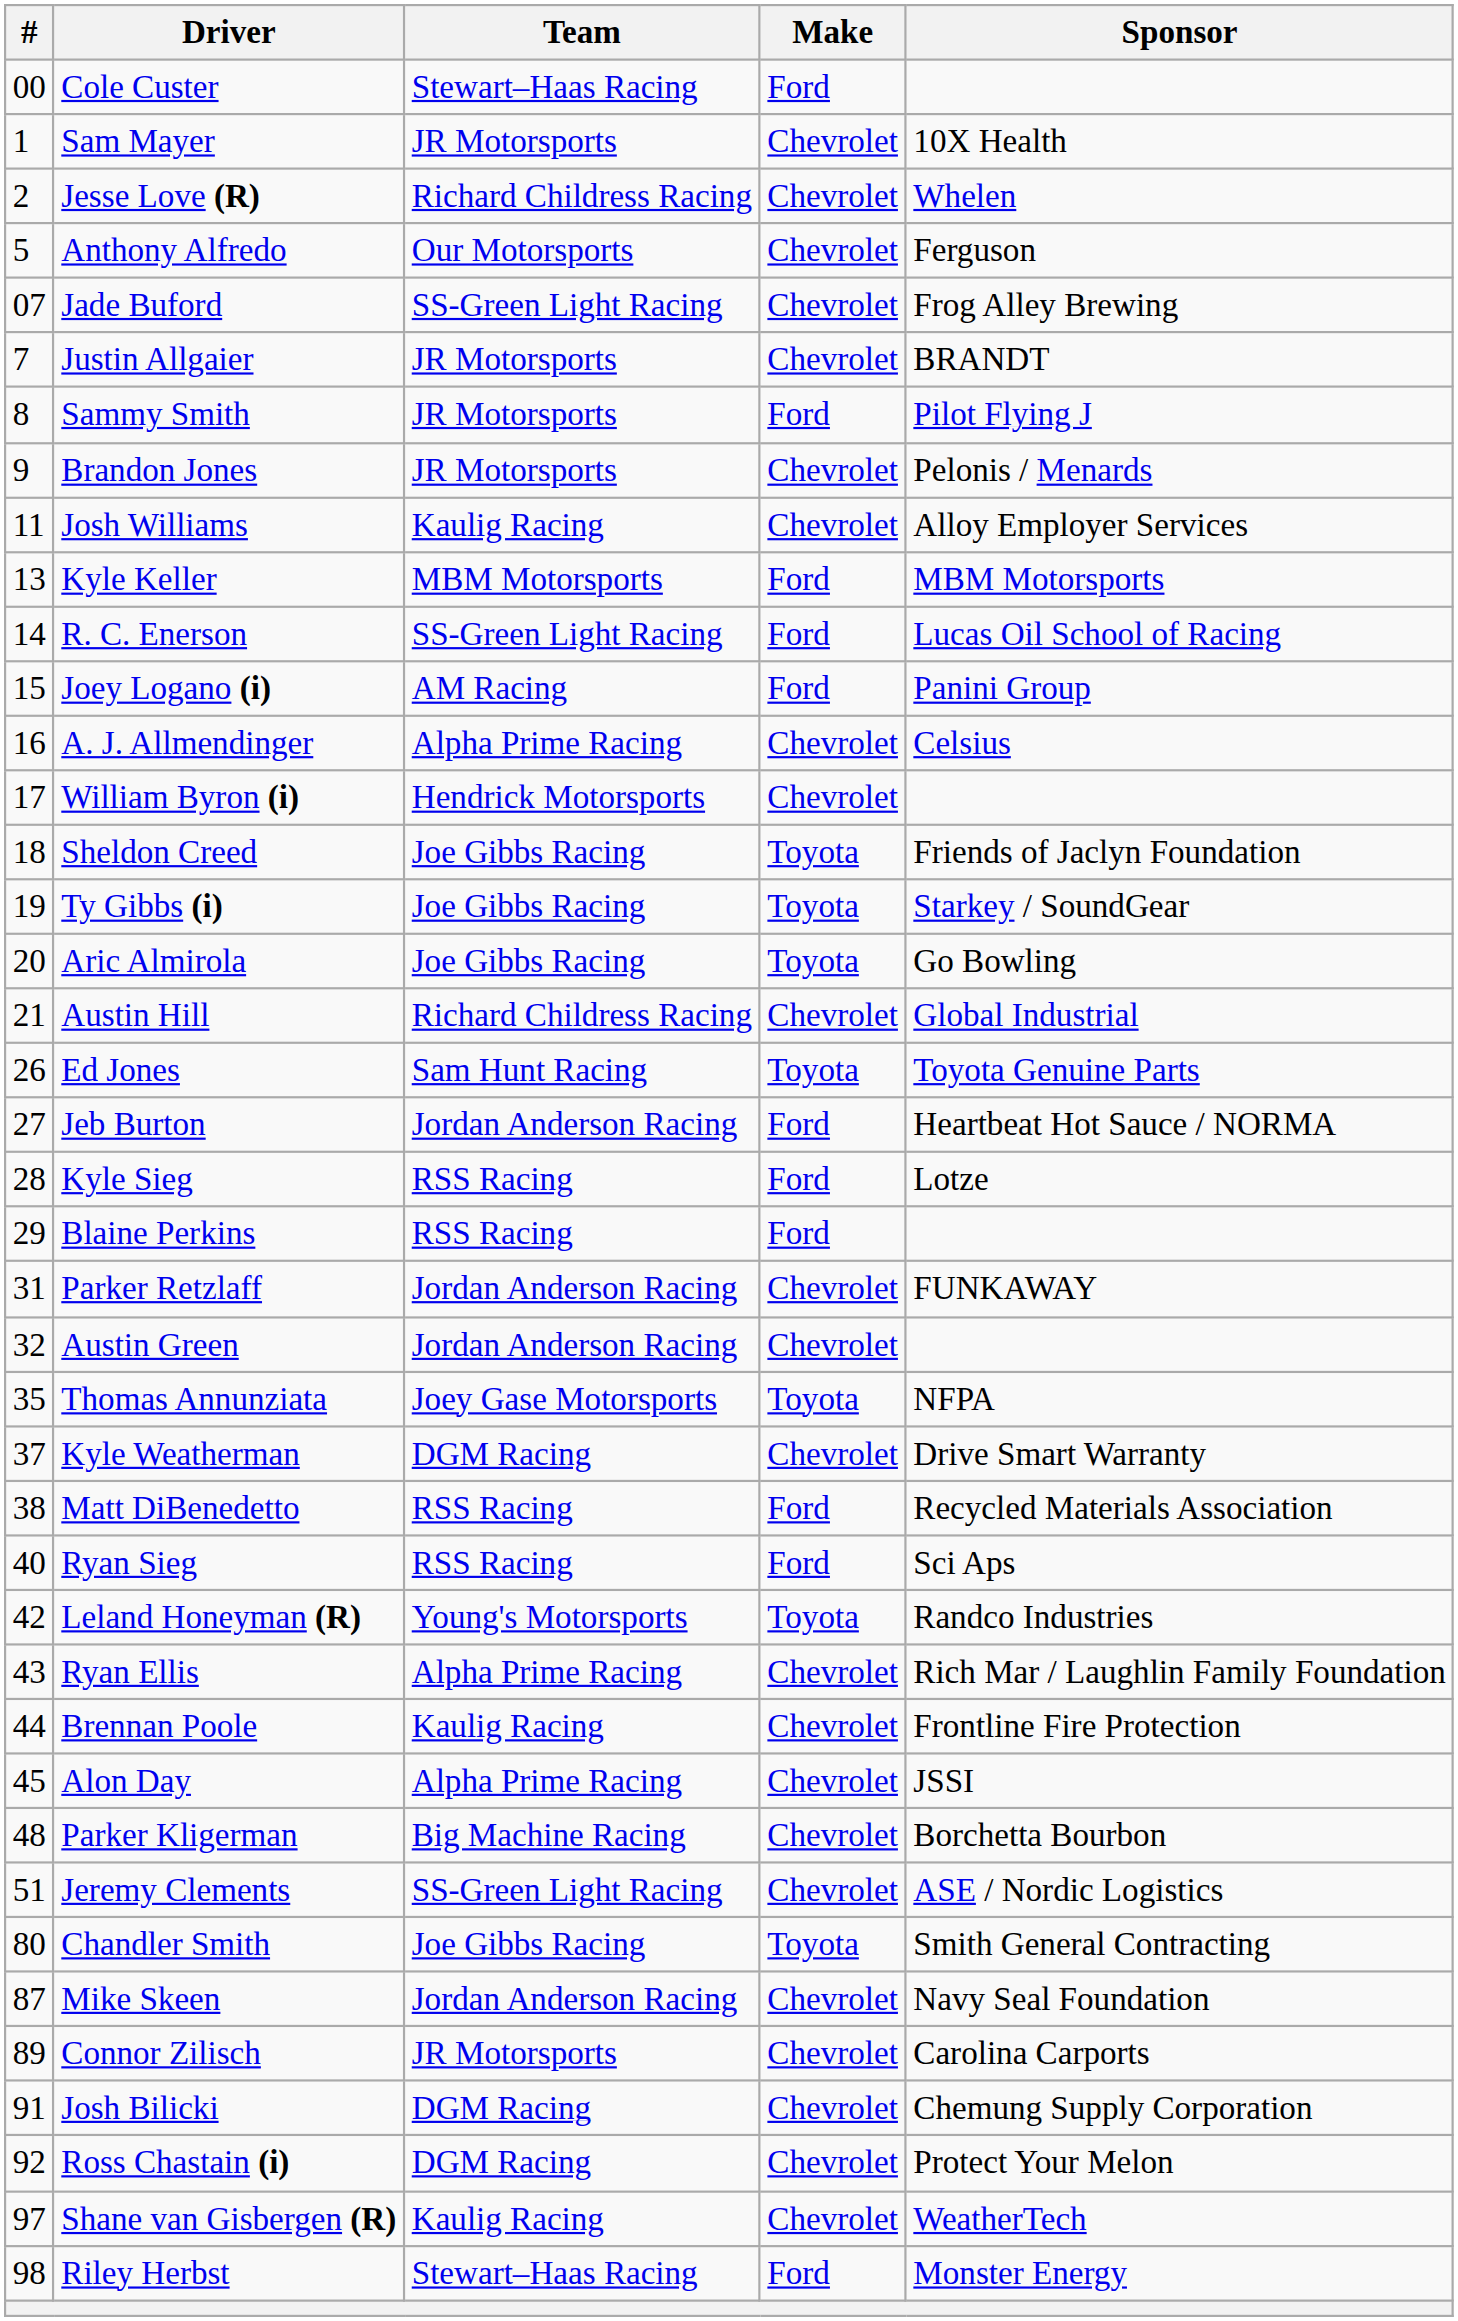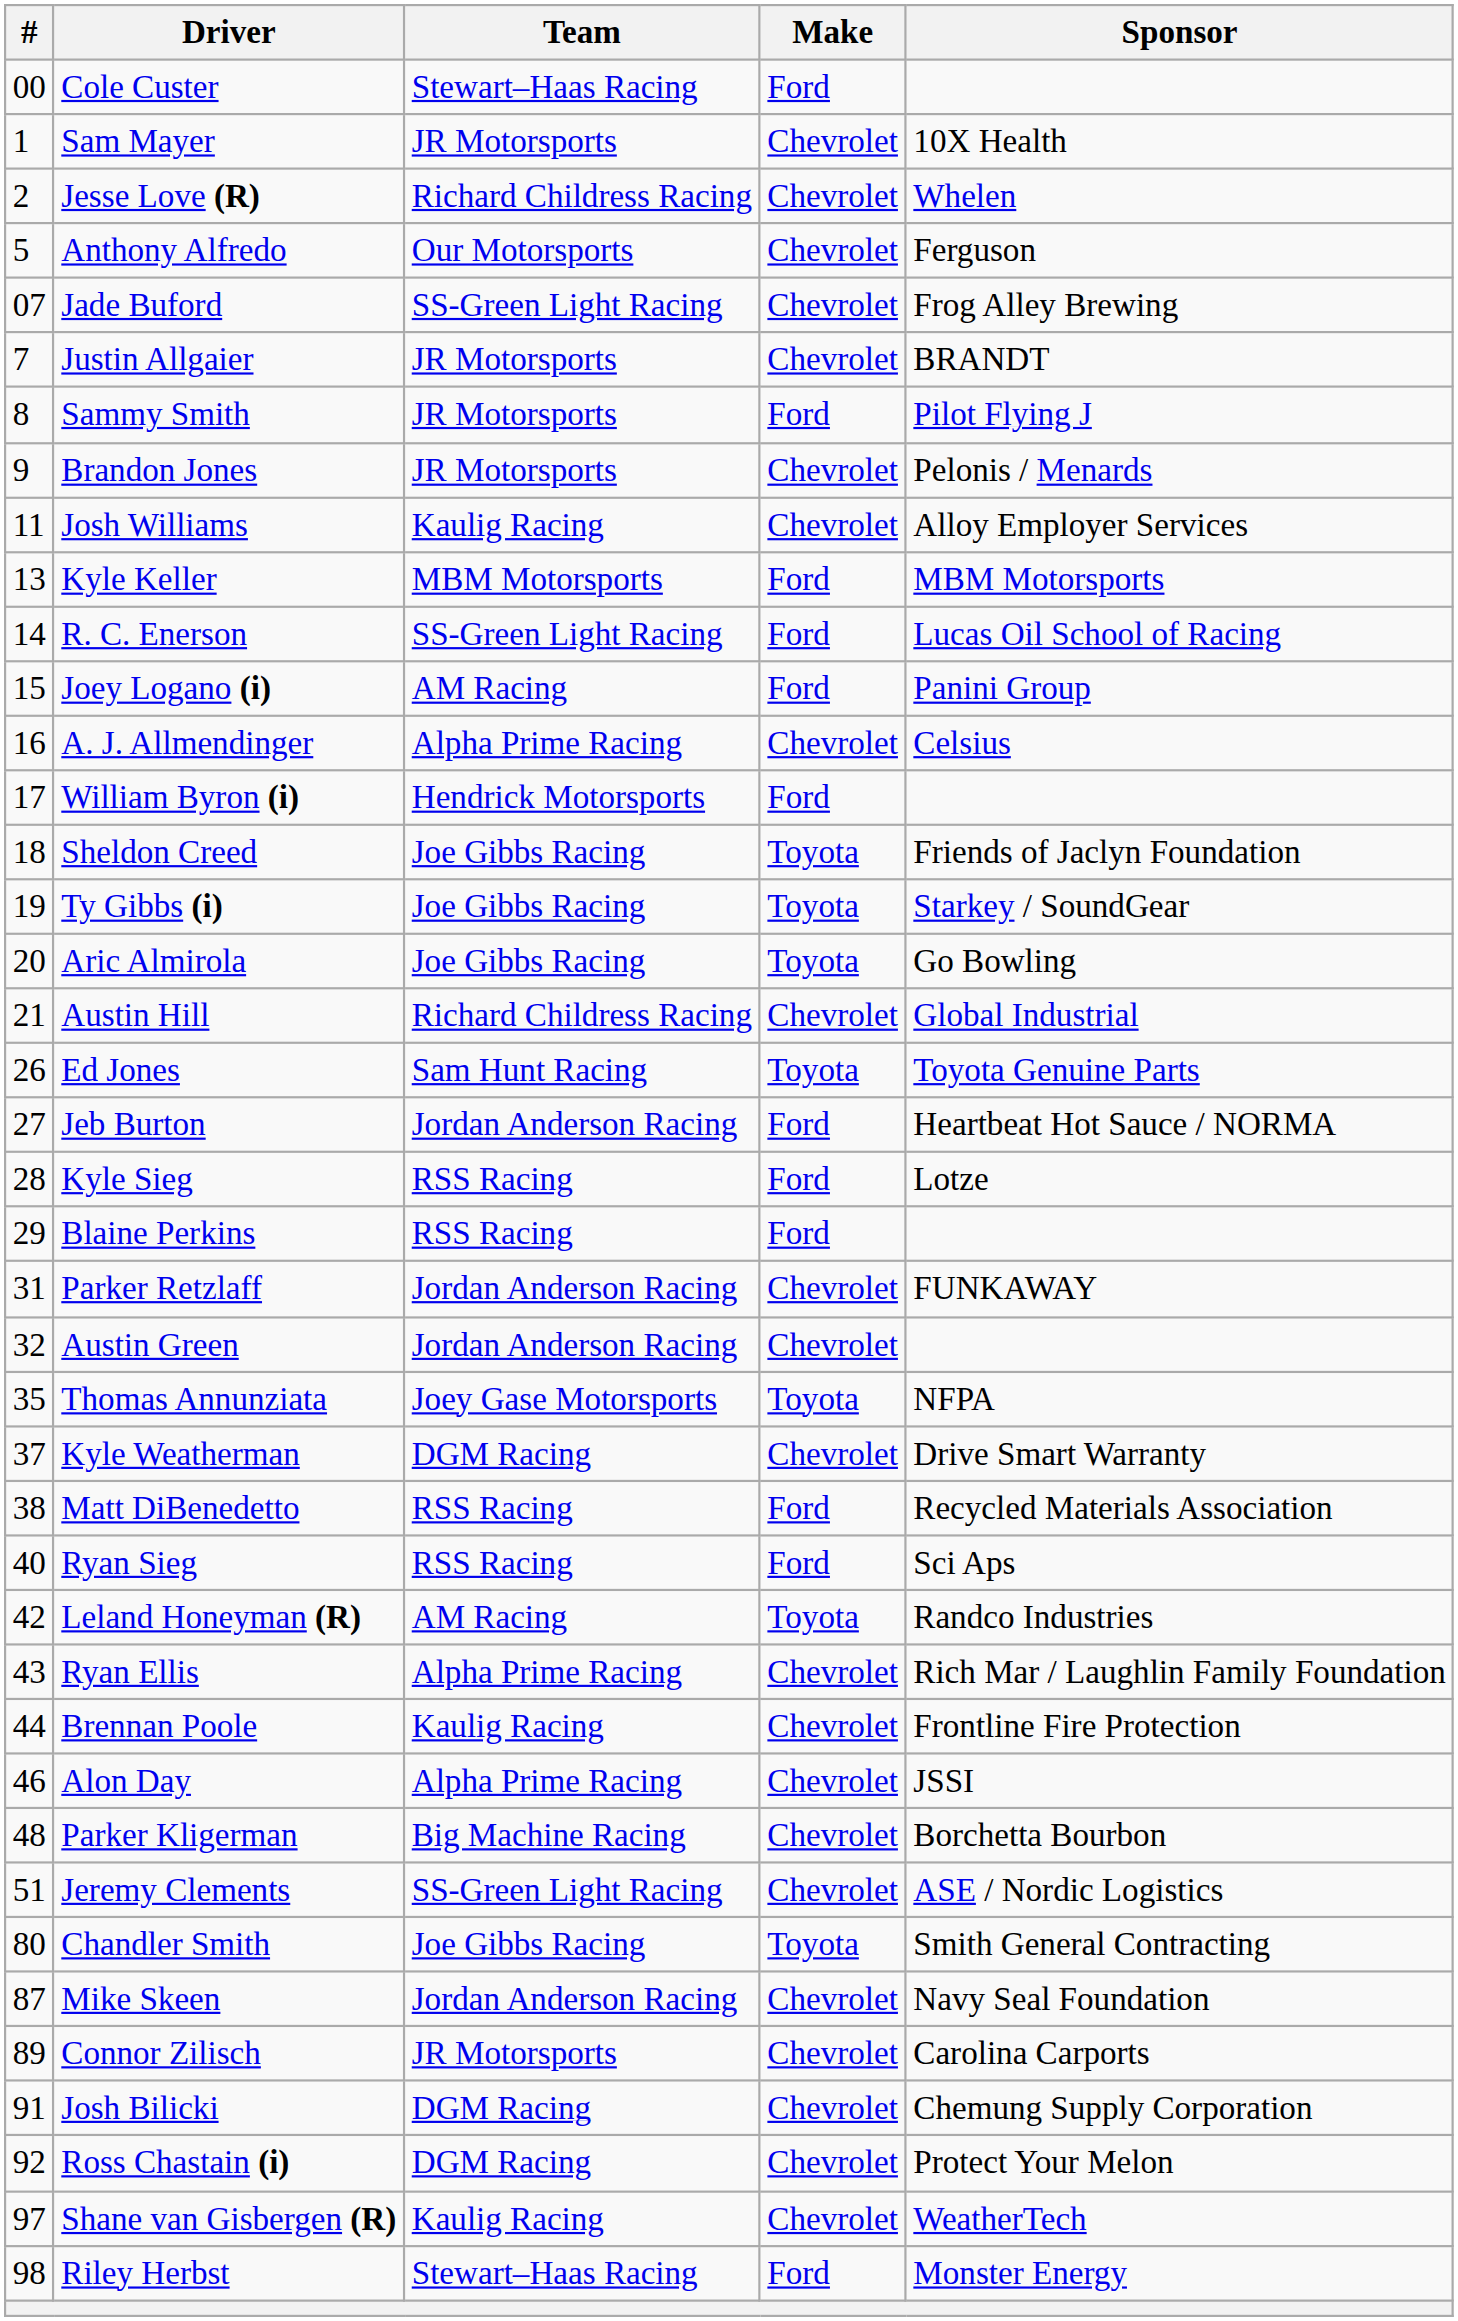William Byron (i) | Make: Chevrolet -> Ford
Leland Honeyman (R) | Team: Young's Motorsports -> AM Racing
Alon Day | #: 45 -> 46
